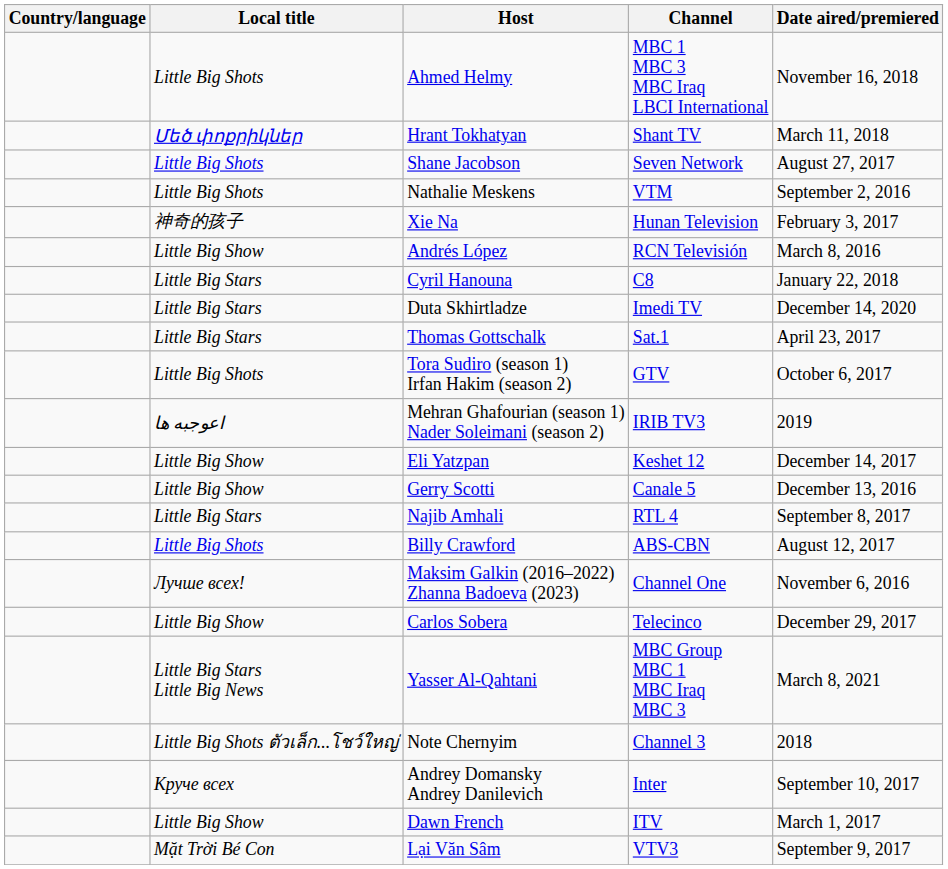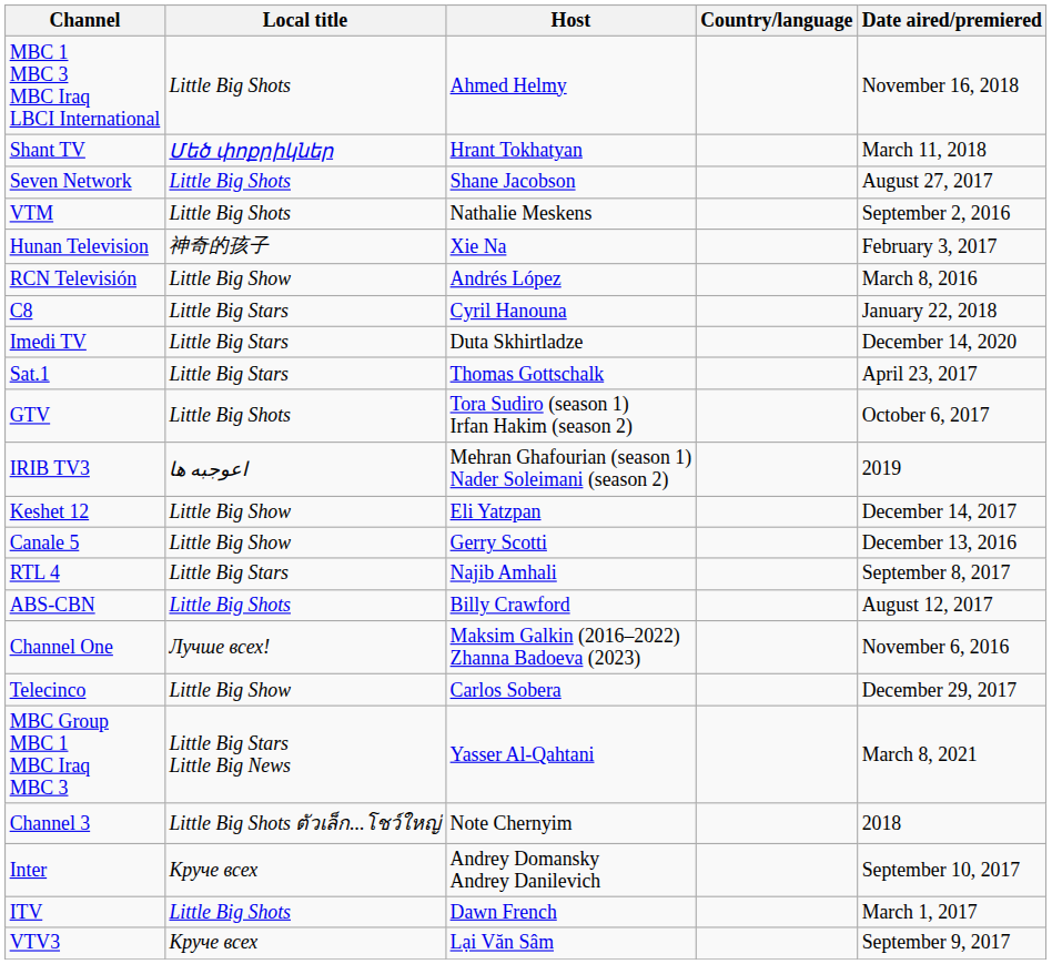columns swapped: Country/language <-> Channel
Dawn French | Local title: Little Big Show -> Little Big Shots
Lại Văn Sâm | Local title: Mặt Trời Bé Con -> Круче всех
